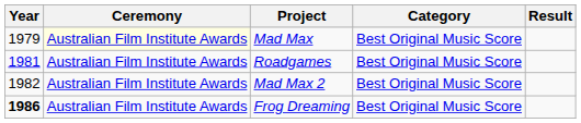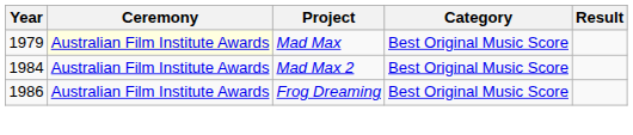- row: 1981 | Australian Film Institute Awards | Roadgames | Best Original Music Score
Mad Max 2 | Year: 1982 -> 1984
Frog Dreaming | Year: bold -> normal
